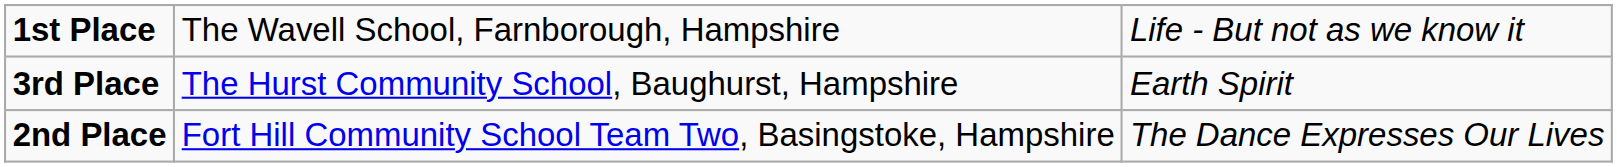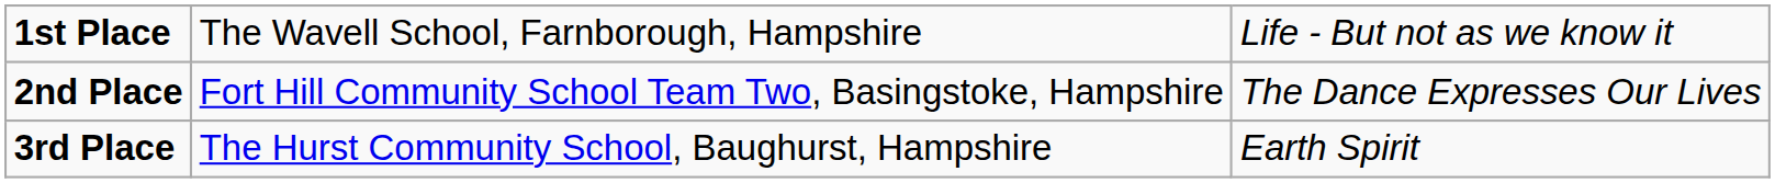rows swapped: 2nd Place <-> 3rd Place
